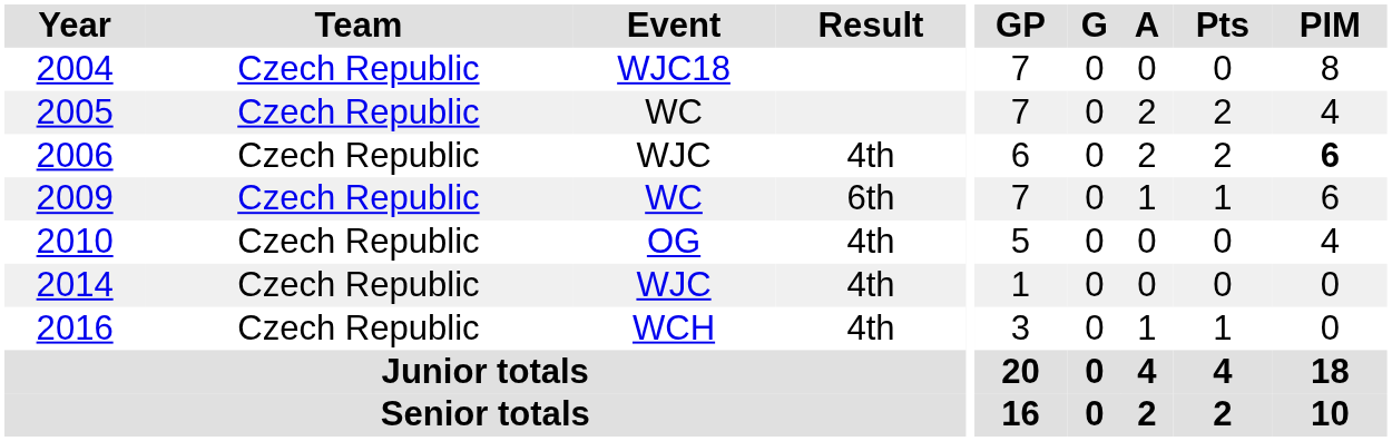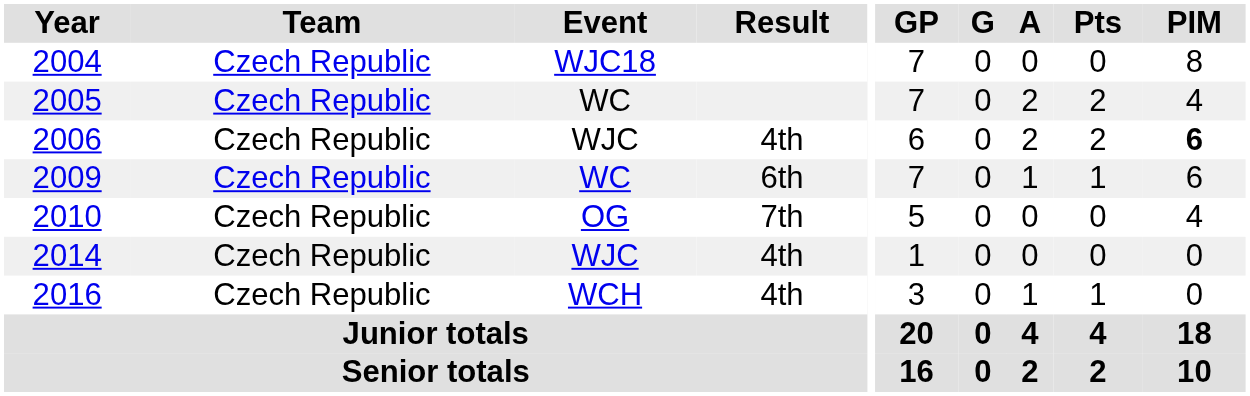2010 | Result: 4th -> 7th
